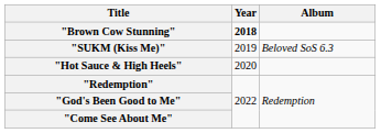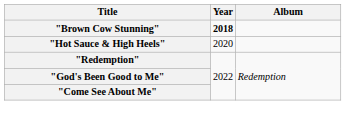- row: "SUKM (Kiss Me)" | 2019 | Beloved SoS 6.3
